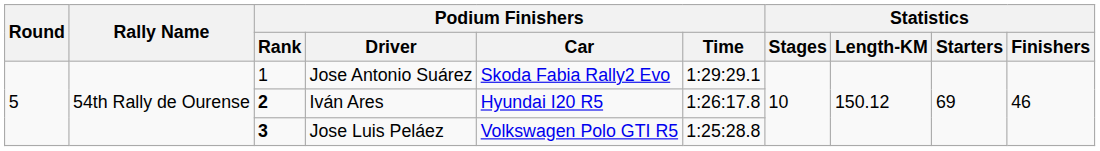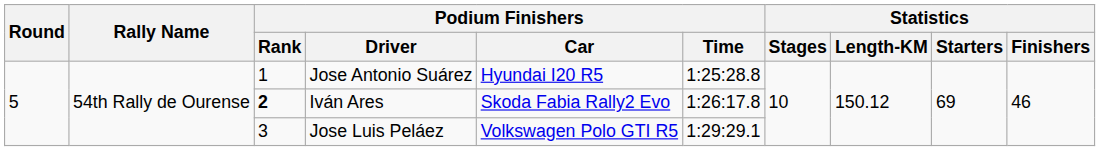Jose Antonio Suárez | Podium Finishers / Car: Skoda Fabia Rally2 Evo -> Hyundai I20 R5
Jose Antonio Suárez | Podium Finishers / Time: 1:29:29.1 -> 1:25:28.8
Iván Ares | Podium Finishers / Car: Hyundai I20 R5 -> Skoda Fabia Rally2 Evo
Jose Luis Peláez | Podium Finishers / Rank: bold -> normal
Jose Luis Peláez | Podium Finishers / Time: 1:25:28.8 -> 1:29:29.1
